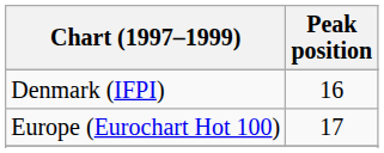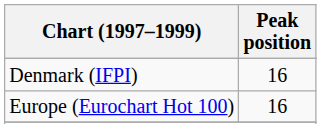Europe (Eurochart Hot 100) | Peak position: 17 -> 16
